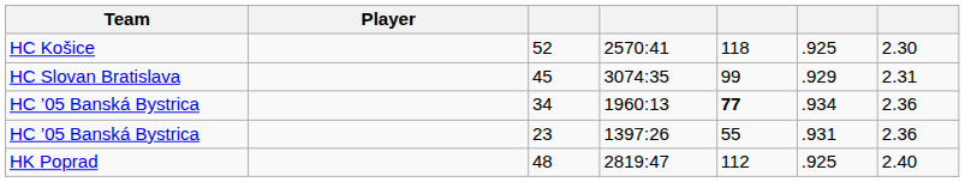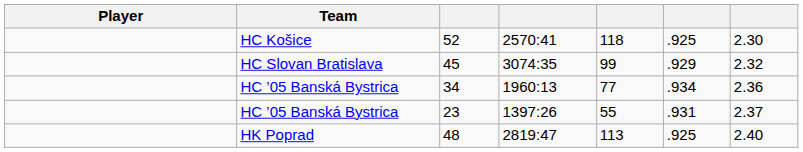columns swapped: Player <-> Team
45 | column 7: 2.31 -> 2.32
34 | column 5: bold -> normal
23 | column 7: 2.36 -> 2.37
48 | column 5: 112 -> 113
